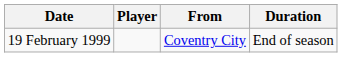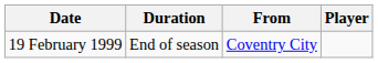columns swapped: Player <-> Duration
